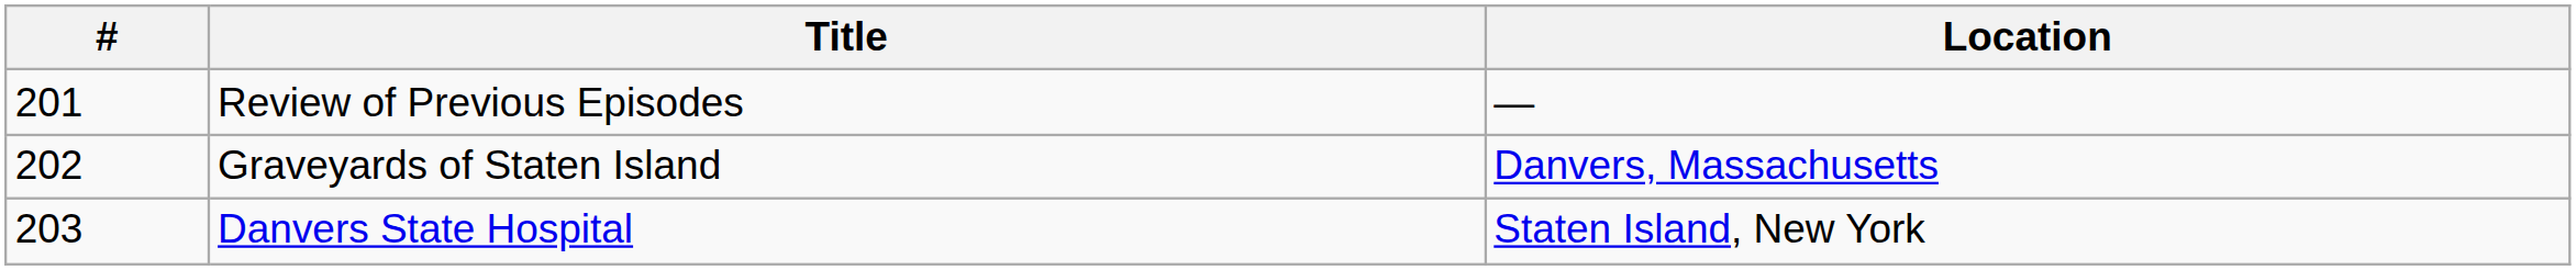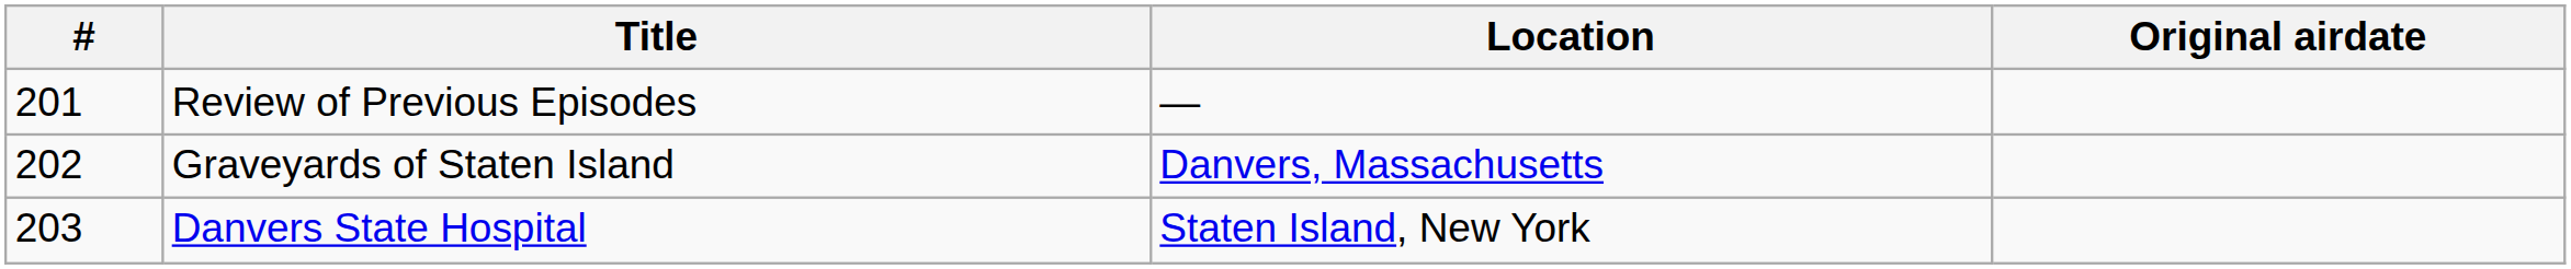+ column: Original airdate
